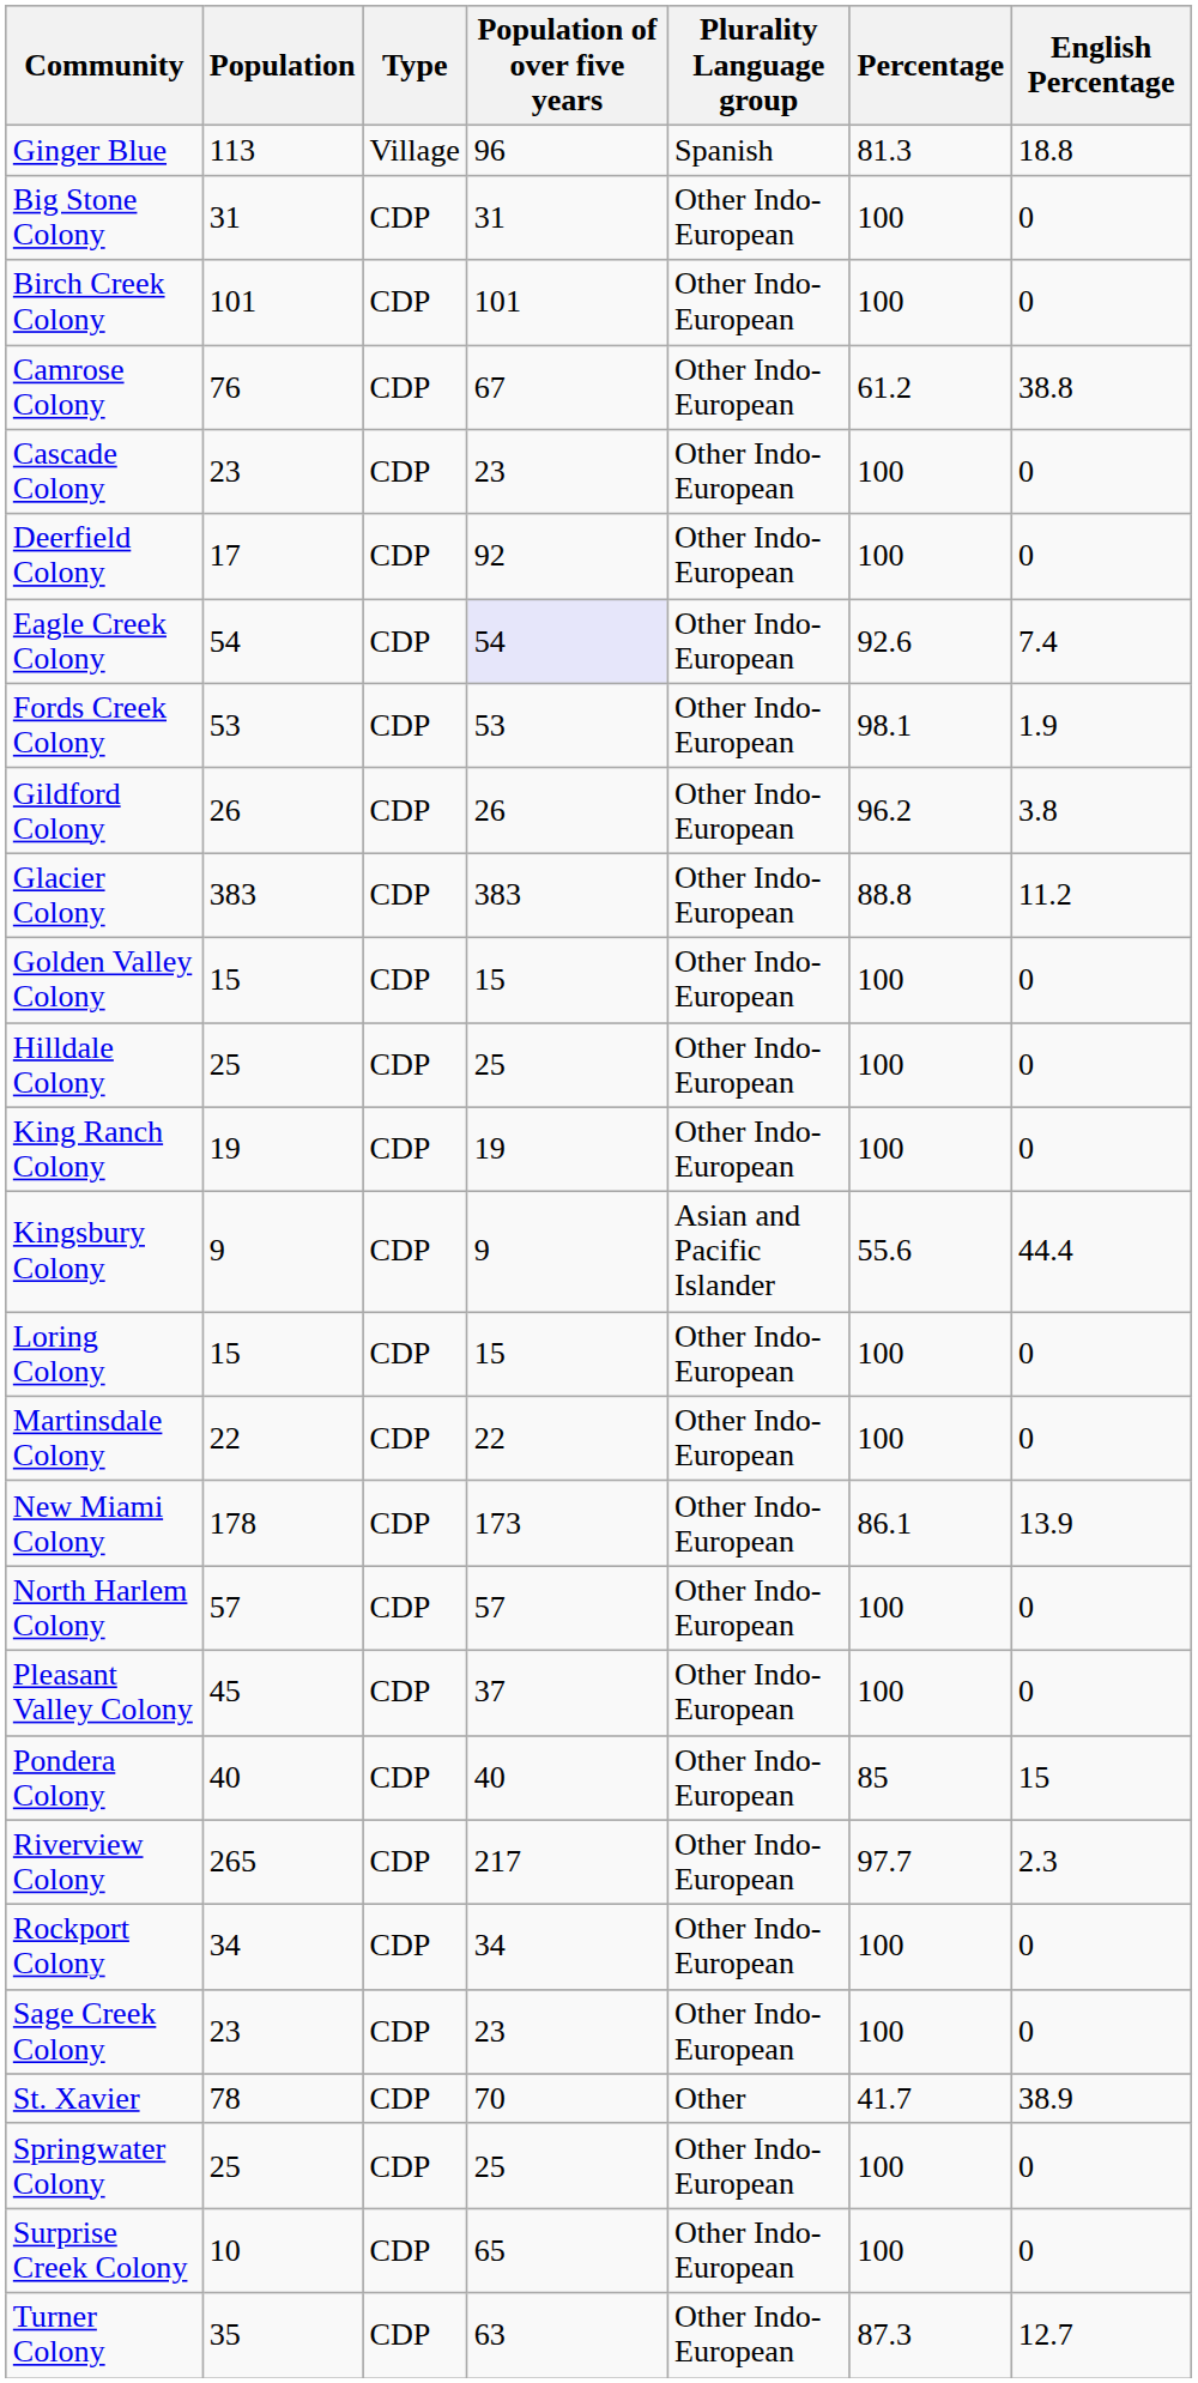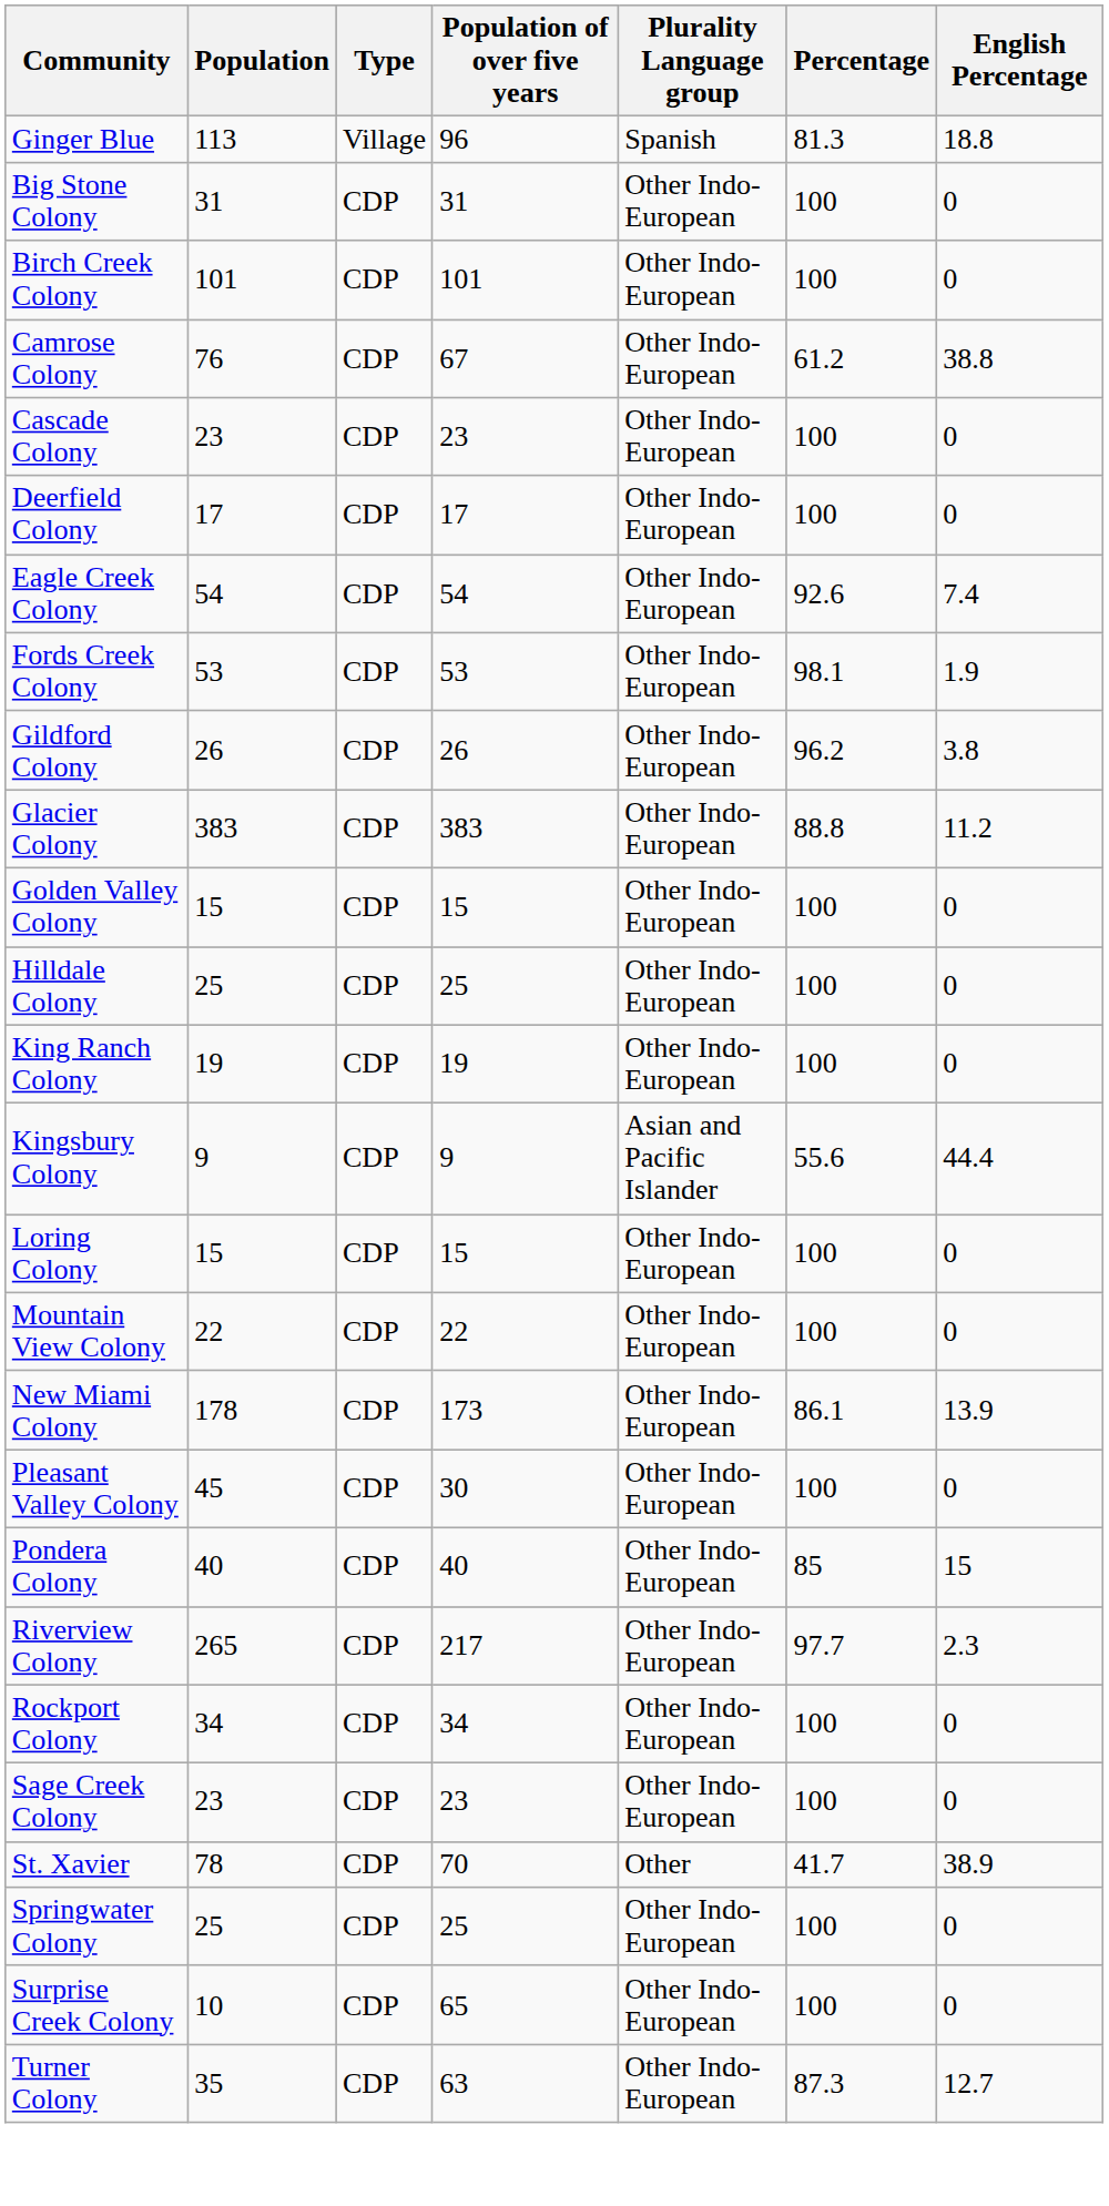Deerfield Colony | Population of over five years: 92 -> 17
Eagle Creek Colony | Population of over five years: lavender background -> no background
- row: Martinsdale Colony | 22 | CDP | 22 | Other Indo-European | 100 | 0
+ row: Mountain View Colony | 22 | CDP | 22 | Other Indo-European | 100 | 0
- row: North Harlem Colony | 57 | CDP | 57 | Other Indo-European | 100 | 0
Pleasant Valley Colony | Population of over five years: 37 -> 30
